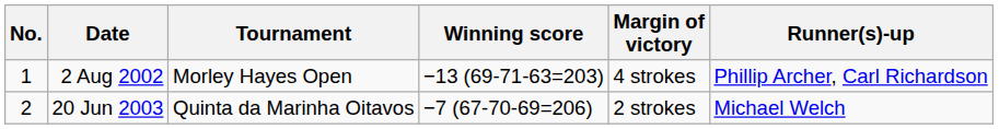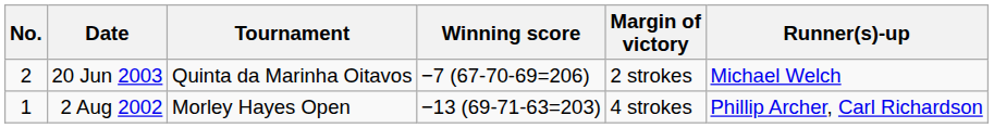rows swapped: 2 Aug 2002 <-> 20 Jun 2003
